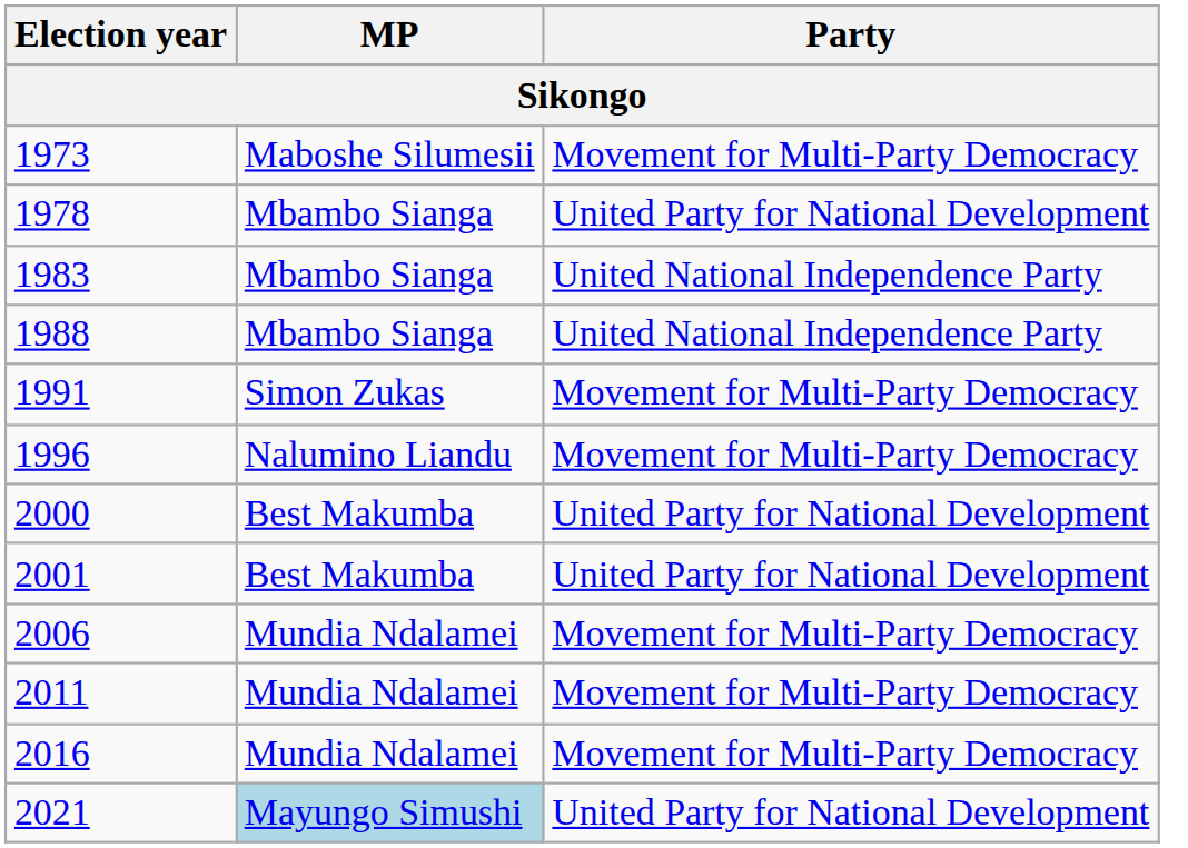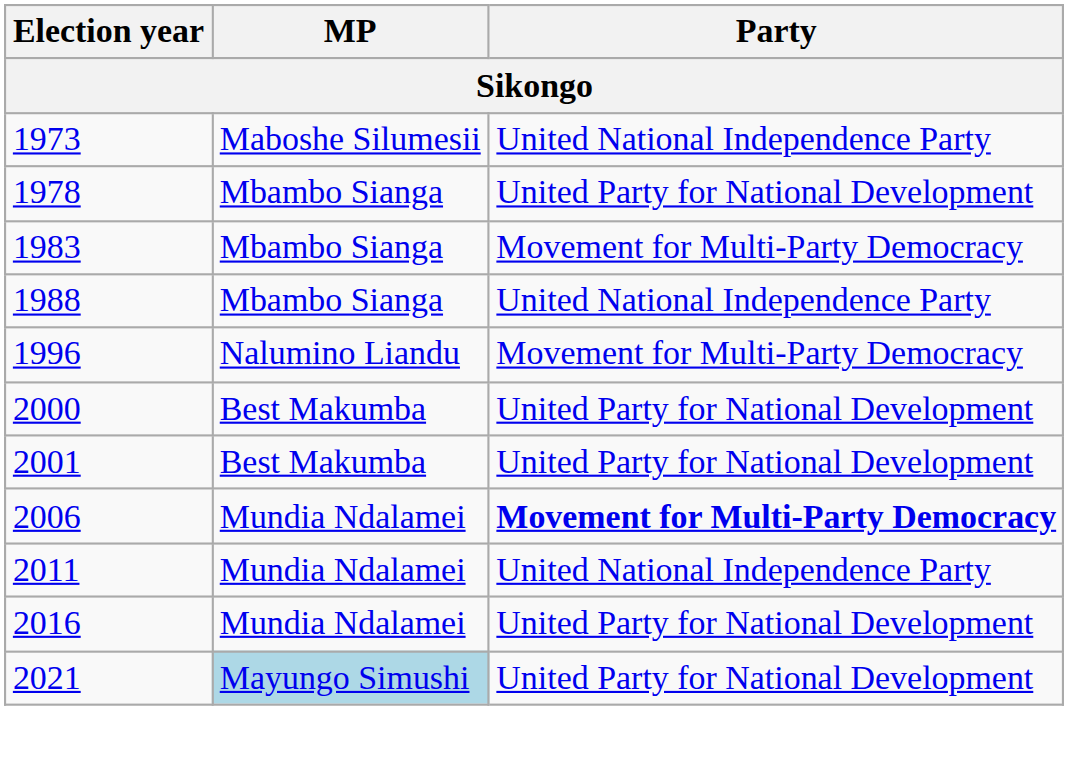1973 | Party: Movement for Multi-Party Democracy -> United National Independence Party
1983 | Party: United National Independence Party -> Movement for Multi-Party Democracy
- row: 1991 | Simon Zukas | Movement for Multi-Party Democracy
2006 | Party: normal -> bold
2011 | Party: Movement for Multi-Party Democracy -> United National Independence Party
2016 | Party: Movement for Multi-Party Democracy -> United Party for National Development
